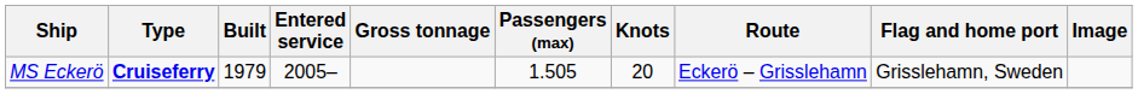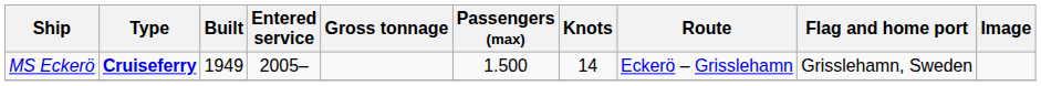MS Eckerö | Built: 1979 -> 1949
MS Eckerö | Passengers (max): 1.505 -> 1.500
MS Eckerö | Knots: 20 -> 14
